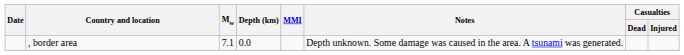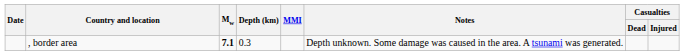, border area | Mw: normal -> bold
, border area | Depth (km): 0.0 -> 0.3
